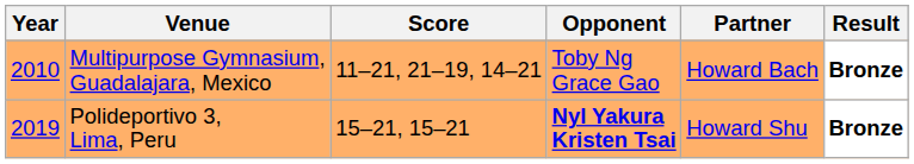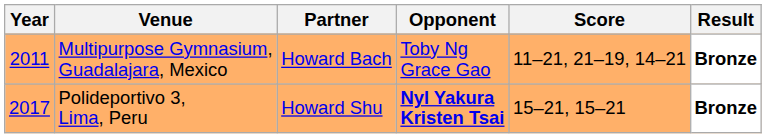columns swapped: Partner <-> Score
Multipurpose Gymnasium, Guadalajara, Mexico | Year: 2010 -> 2011
Polideportivo 3, Lima, Peru | Year: 2019 -> 2017
